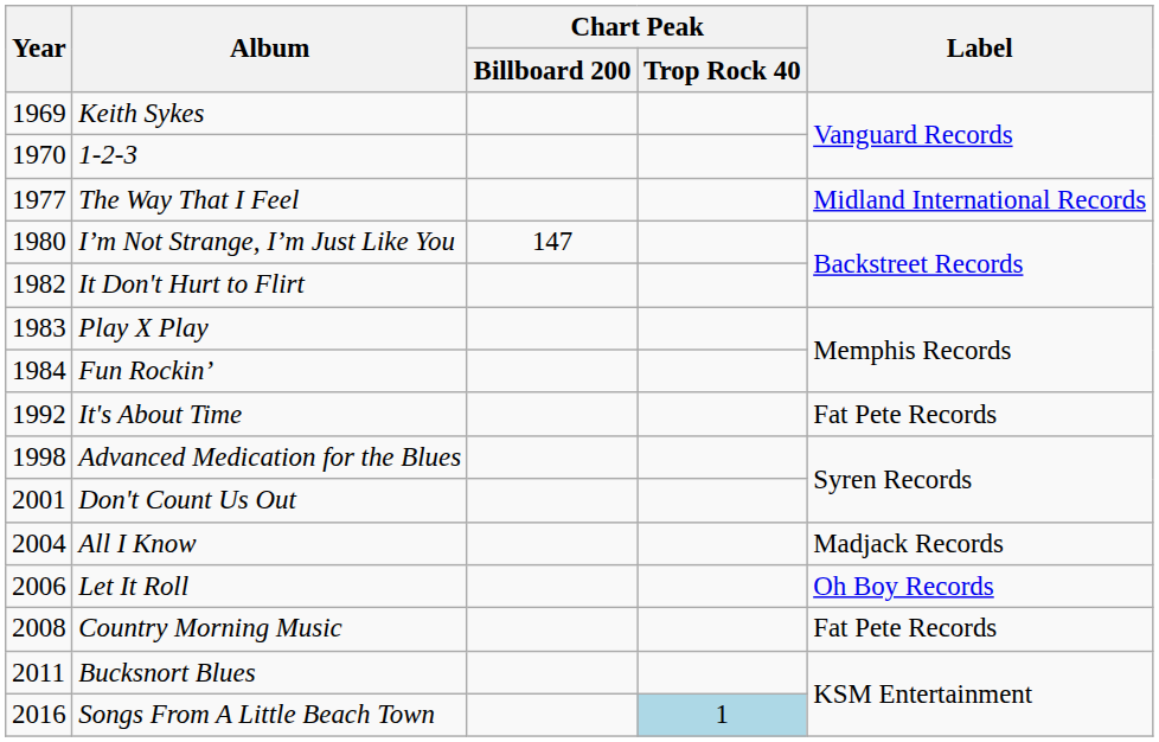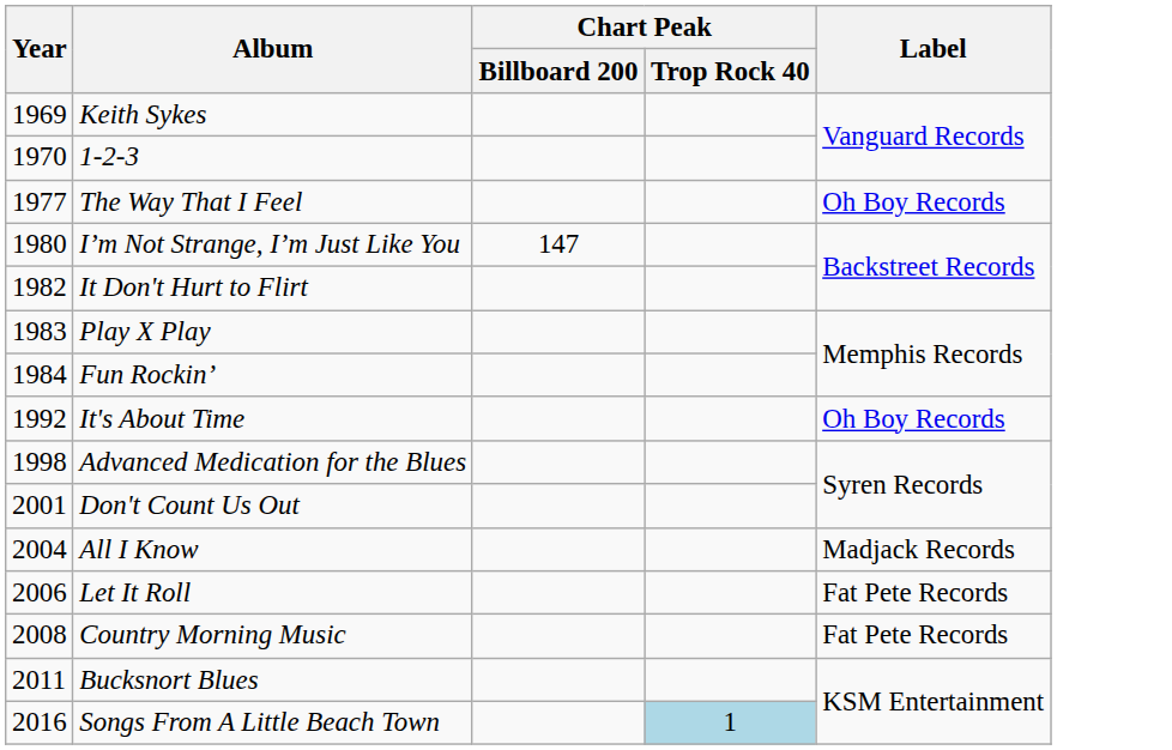The Way That I Feel | Label: Midland International Records -> Oh Boy Records
It's About Time | Label: Fat Pete Records -> Oh Boy Records
Let It Roll | Label: Oh Boy Records -> Fat Pete Records
